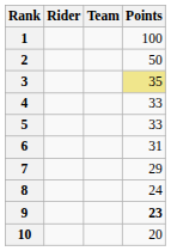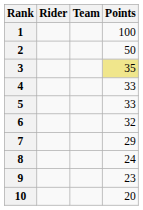6 | Points: 31 -> 32
9 | Points: bold -> normal
